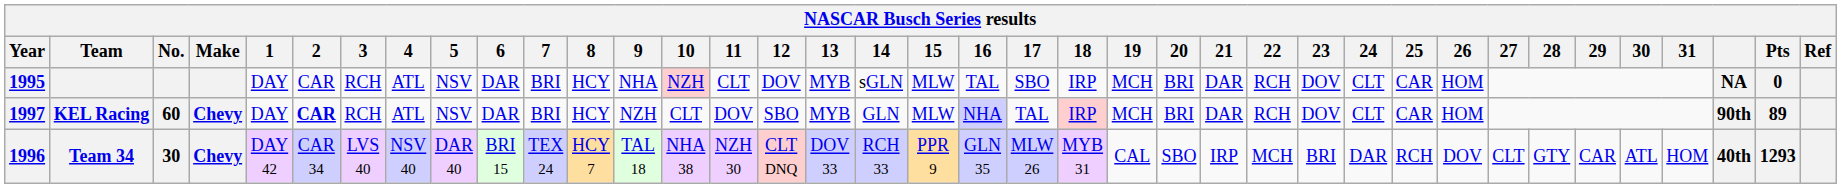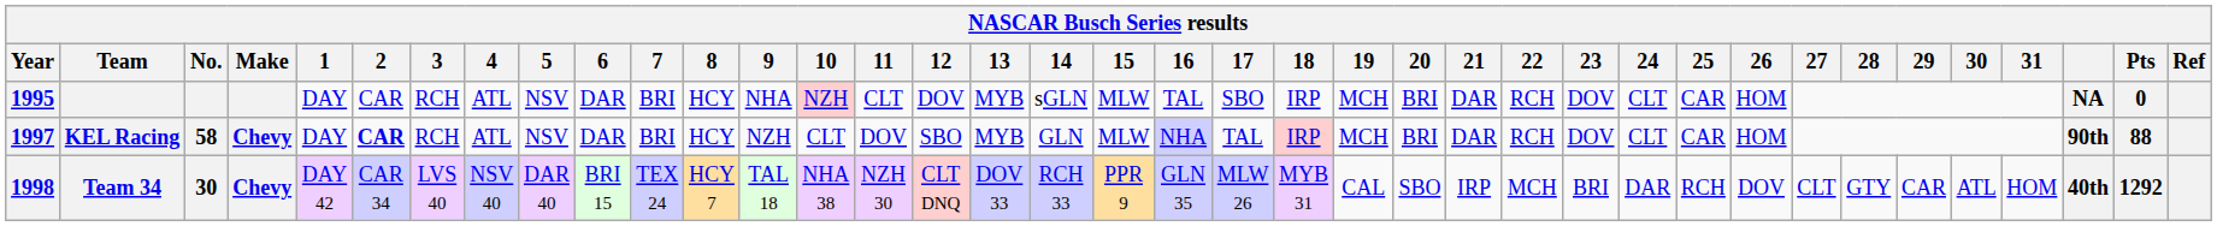KEL Racing | No.: 60 -> 58
KEL Racing | Pts: 89 -> 88
Team 34 | Year: 1996 -> 1998
Team 34 | Pts: 1293 -> 1292
